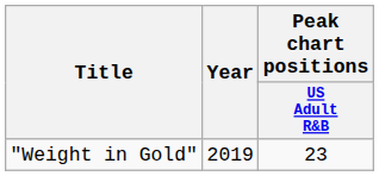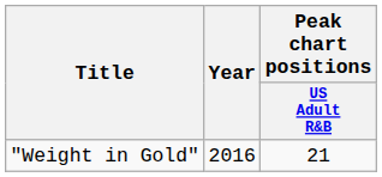"Weight in Gold" | Year: 2019 -> 2016
"Weight in Gold" | Peak chart positions / US Adult R&B: 23 -> 21
